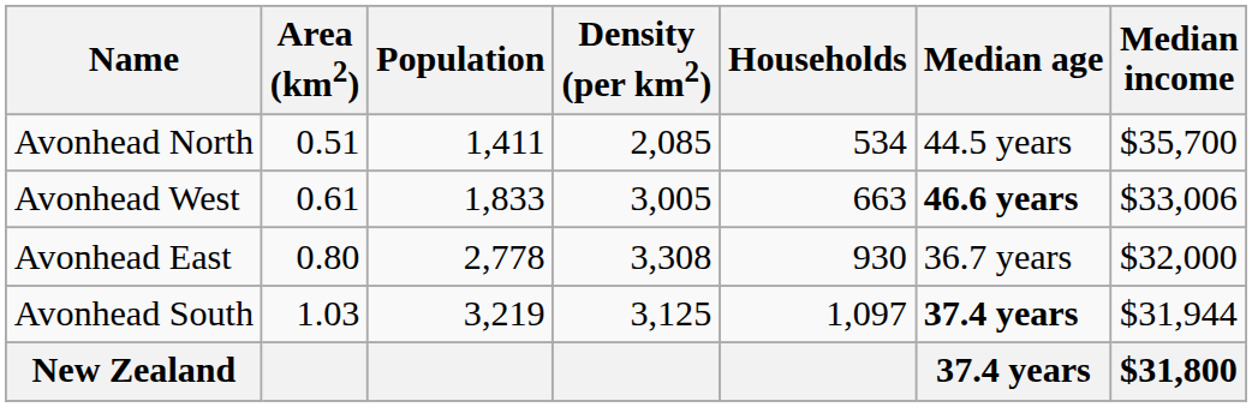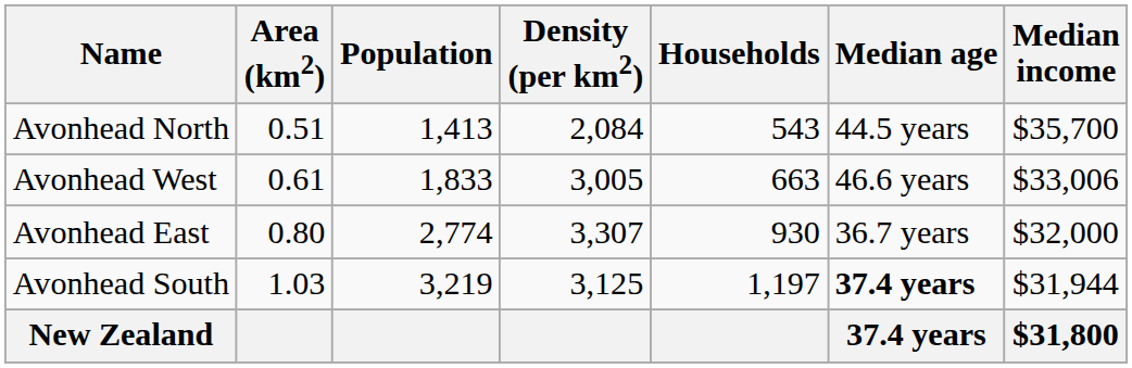Avonhead North | Population: 1,411 -> 1,413
Avonhead North | Density (per km2): 2,085 -> 2,084
Avonhead North | Households: 534 -> 543
Avonhead West | Median age: bold -> normal
Avonhead East | Population: 2,778 -> 2,774
Avonhead East | Density (per km2): 3,308 -> 3,307
Avonhead South | Households: 1,097 -> 1,197
